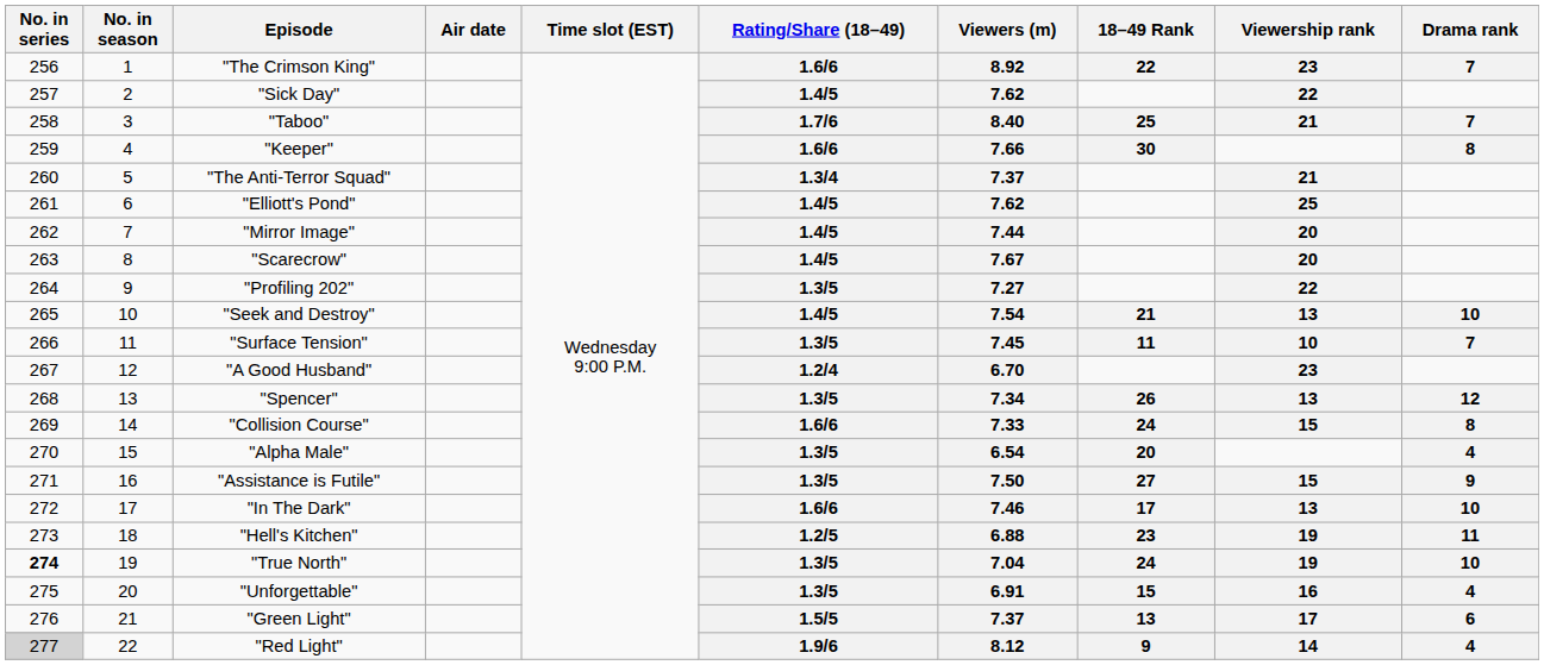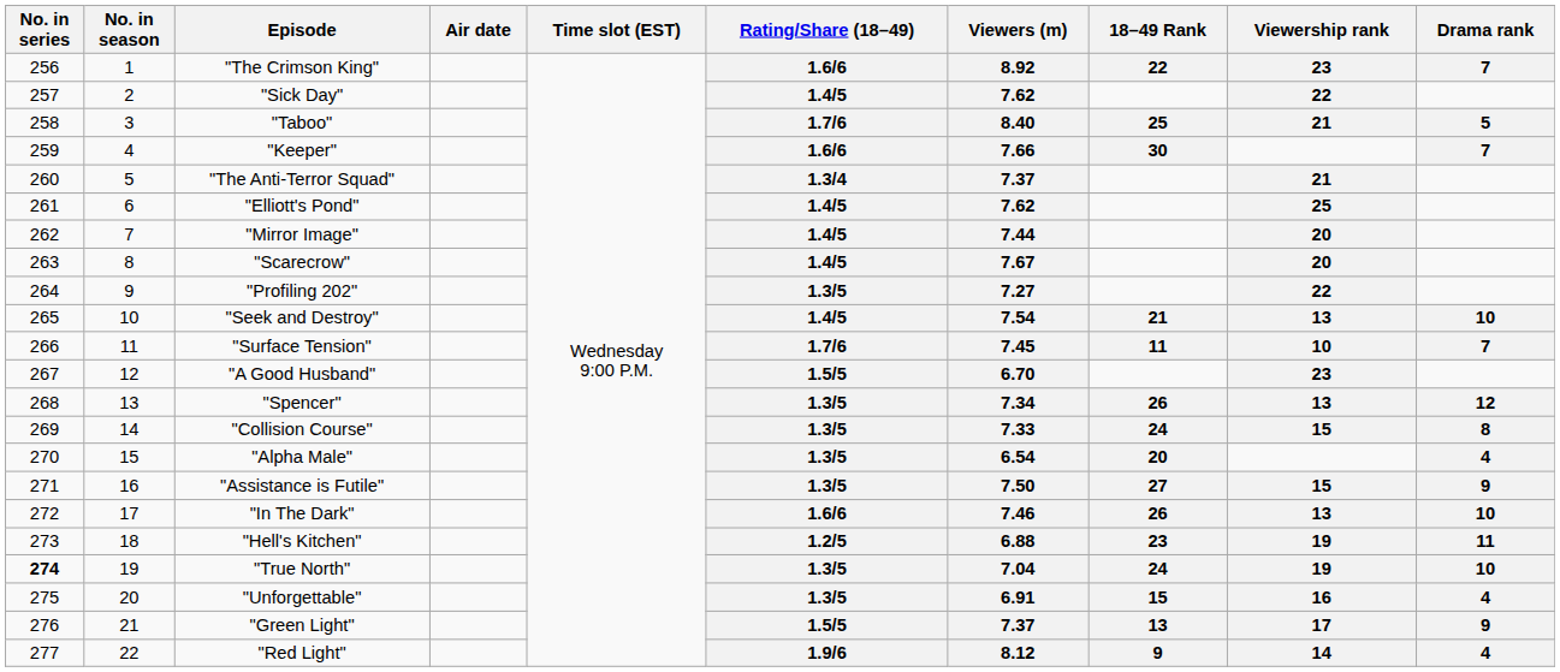"Taboo" | Drama rank: 7 -> 5
"Keeper" | Drama rank: 8 -> 7
"Surface Tension" | Rating/Share (18–49): 1.3/5 -> 1.7/6
"A Good Husband" | Rating/Share (18–49): 1.2/4 -> 1.5/5
"Collision Course" | Rating/Share (18–49): 1.6/6 -> 1.3/5
"In The Dark" | 18–49 Rank: 17 -> 26
"Green Light" | Drama rank: 6 -> 9
"Red Light" | No. in series: lightgrey background -> no background
